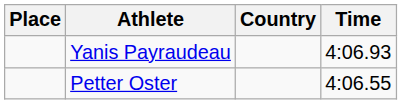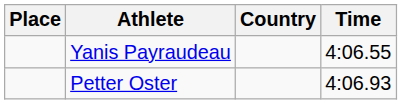Yanis Payraudeau | Time: 4:06.93 -> 4:06.55
Petter Oster | Time: 4:06.55 -> 4:06.93
